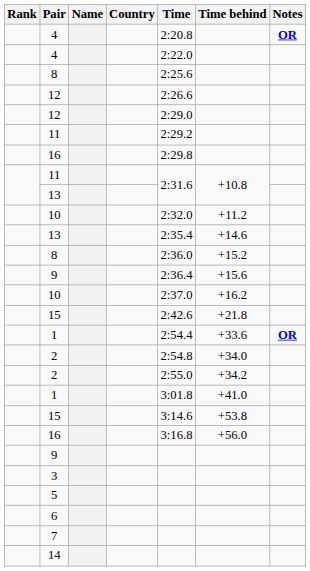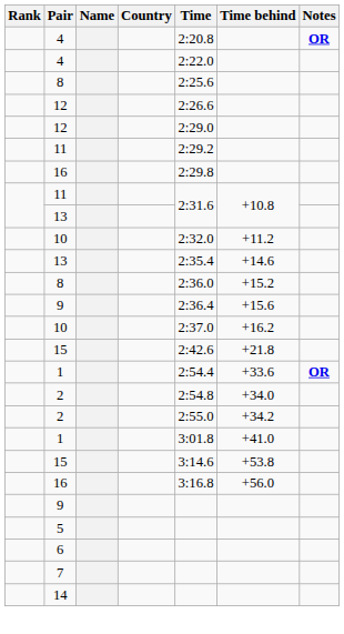- row: 3
